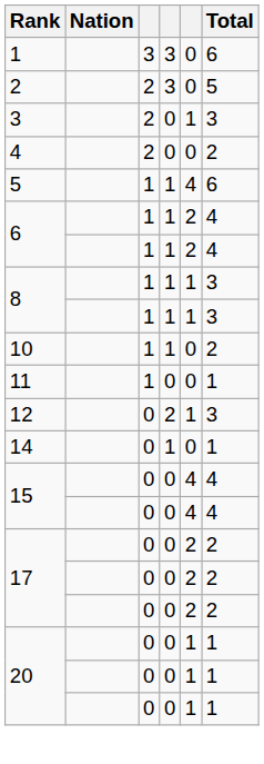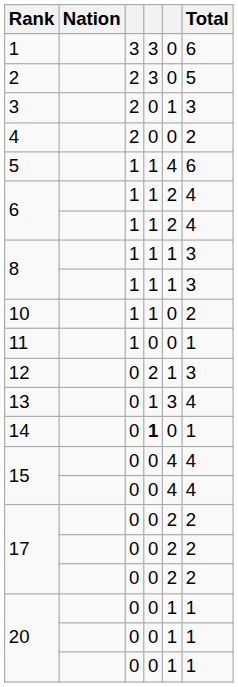+ row: 13 | 0 | 1 | 3 | 4
14 | column 4: normal -> bold
